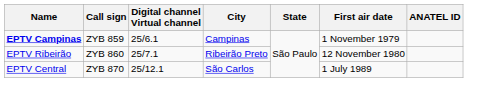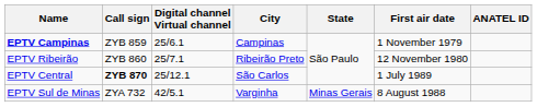EPTV Central | Call sign: normal -> bold
+ row: EPTV Sul de Minas | ZYA 732 | 42/5.1 | Varginha | Minas Gerais | 8 August 1988
